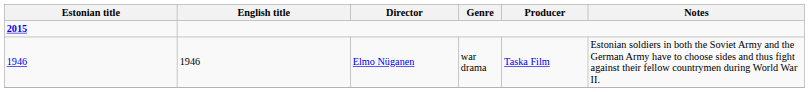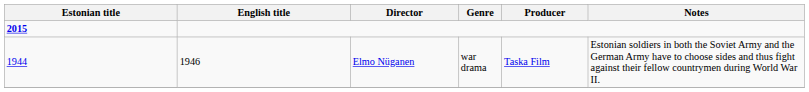Elmo Nüganen | Estonian title: 1946 -> 1944
